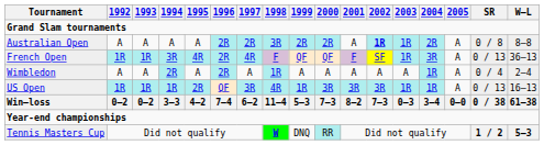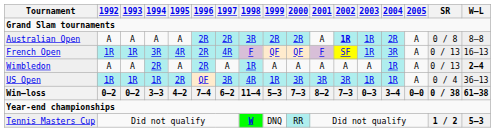French Open | W–L: 36–13 -> 16–13
Wimbledon | SR: 0 / 4 -> 0 / 13
Wimbledon | W–L: normal -> bold
US Open | SR: 0 / 13 -> 0 / 4
US Open | W–L: 16–13 -> 36–13
